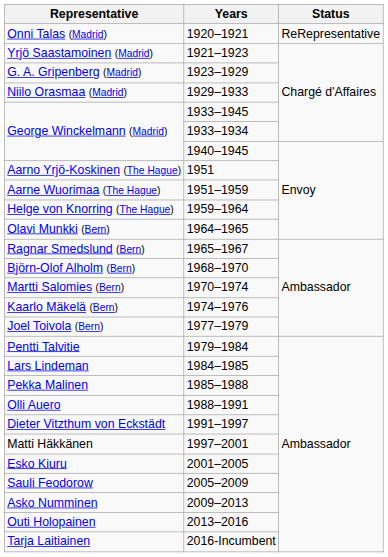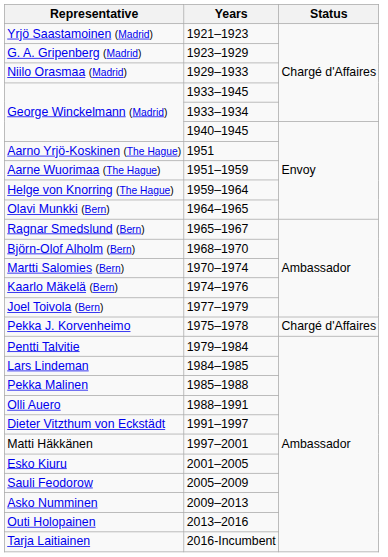- row: Onni Talas (Madrid) | 1920–1921 | ReRepresentative
+ row: Pekka J. Korvenheimo | 1975–1978 | Chargé d'Affaires
